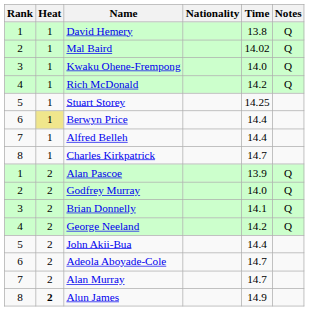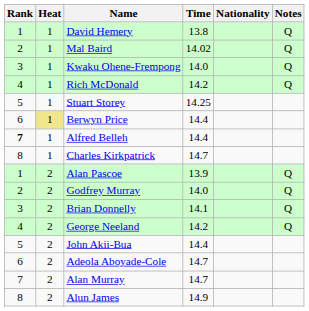columns swapped: Nationality <-> Time
Alfred Belleh | Rank: normal -> bold
Alun James | Heat: bold -> normal
